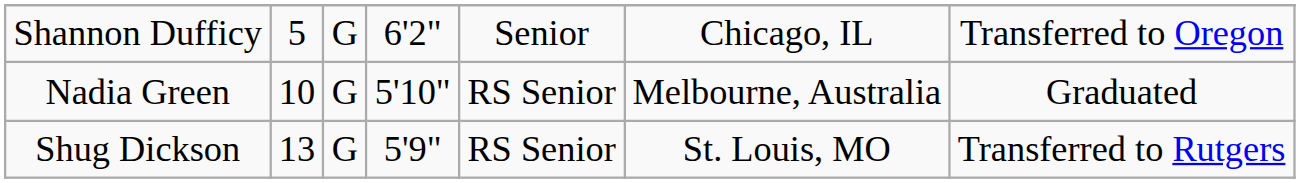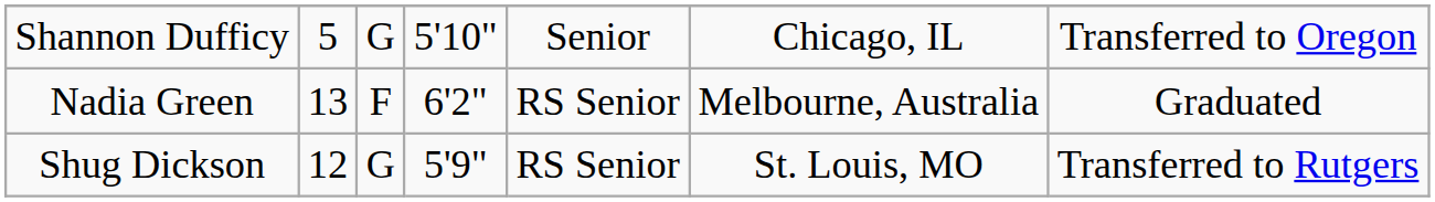Shannon Dufficy | column 4: 6'2" -> 5'10"
Nadia Green | column 2: 10 -> 13
Nadia Green | column 3: G -> F
Nadia Green | column 4: 5'10" -> 6'2"
Shug Dickson | column 2: 13 -> 12
